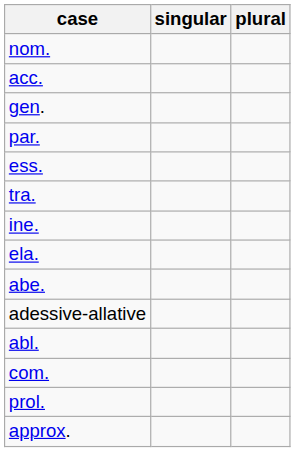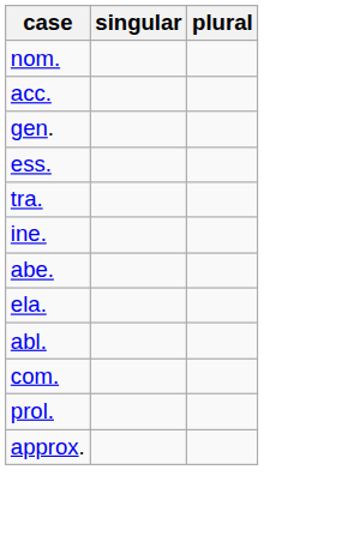- row: par.
rows swapped: abe. <-> ela.
- row: adessive-allative
